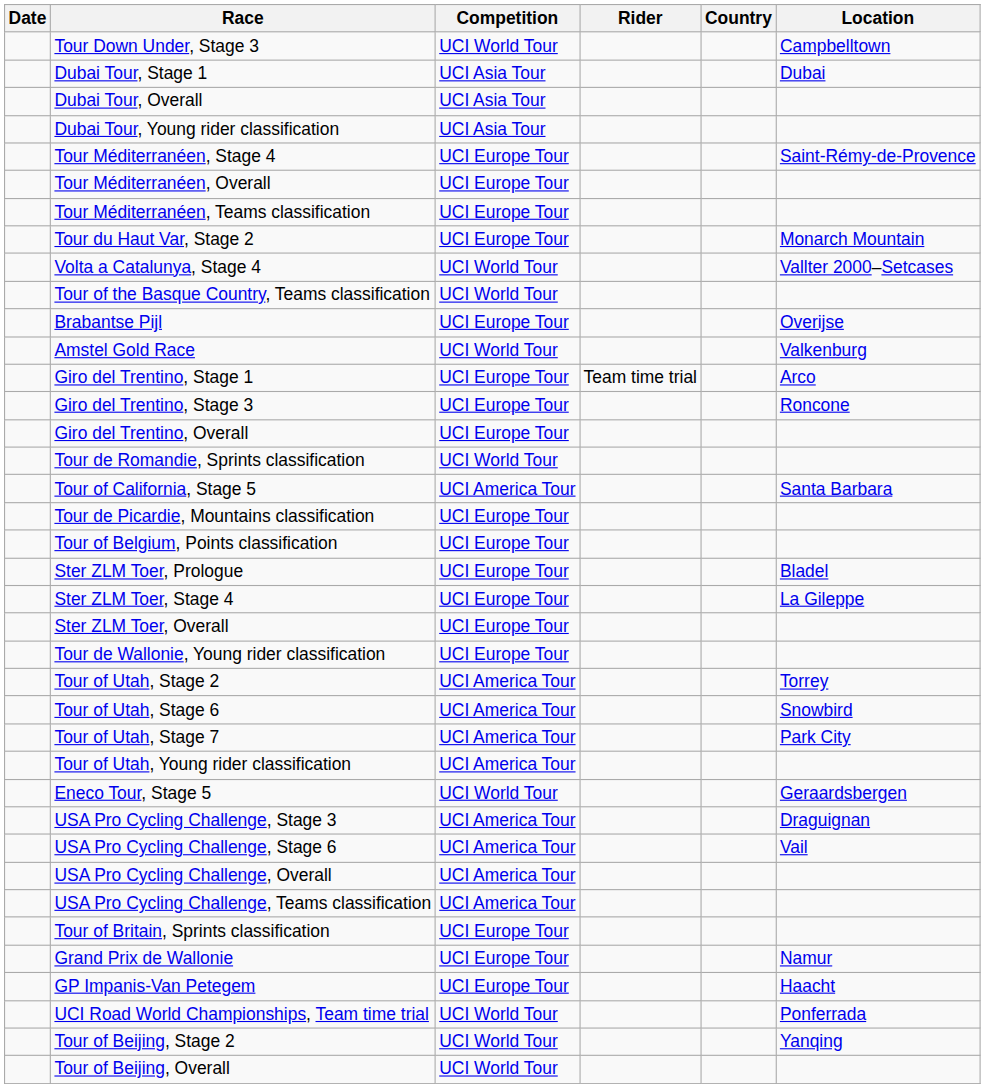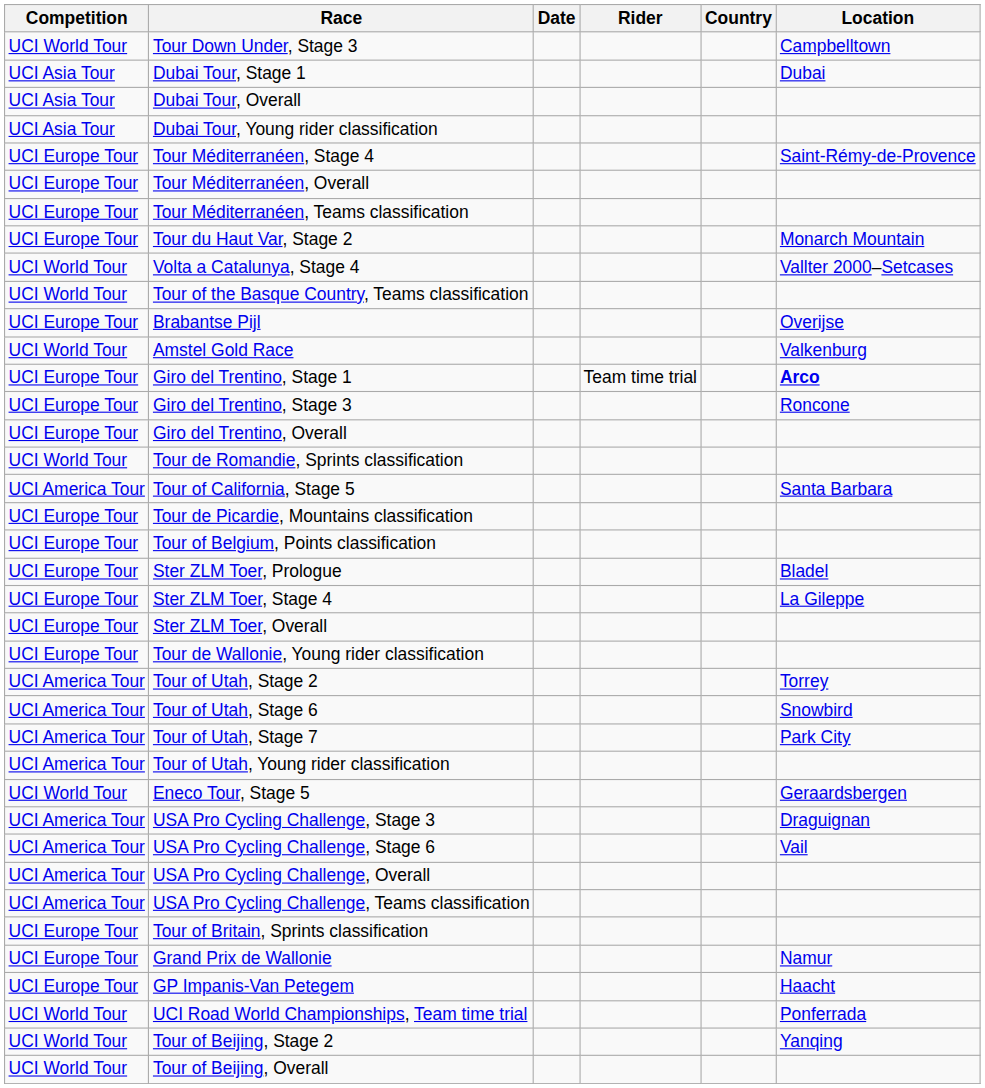columns swapped: Date <-> Competition
Giro del Trentino, Stage 1 | Location: normal -> bold
